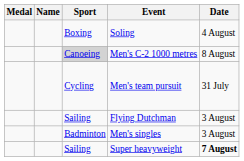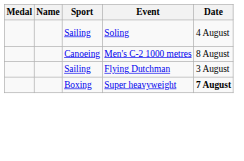Soling | Sport: Boxing -> Sailing
Men's C-2 1000 metres | Sport: lightgrey background -> no background
- row: Cycling | Men's team pursuit | 31 July
- row: Badminton | Men's singles | 3 August
Super heavyweight | Sport: Sailing -> Boxing
